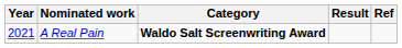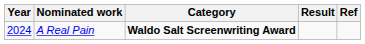A Real Pain | Year: 2021 -> 2024
